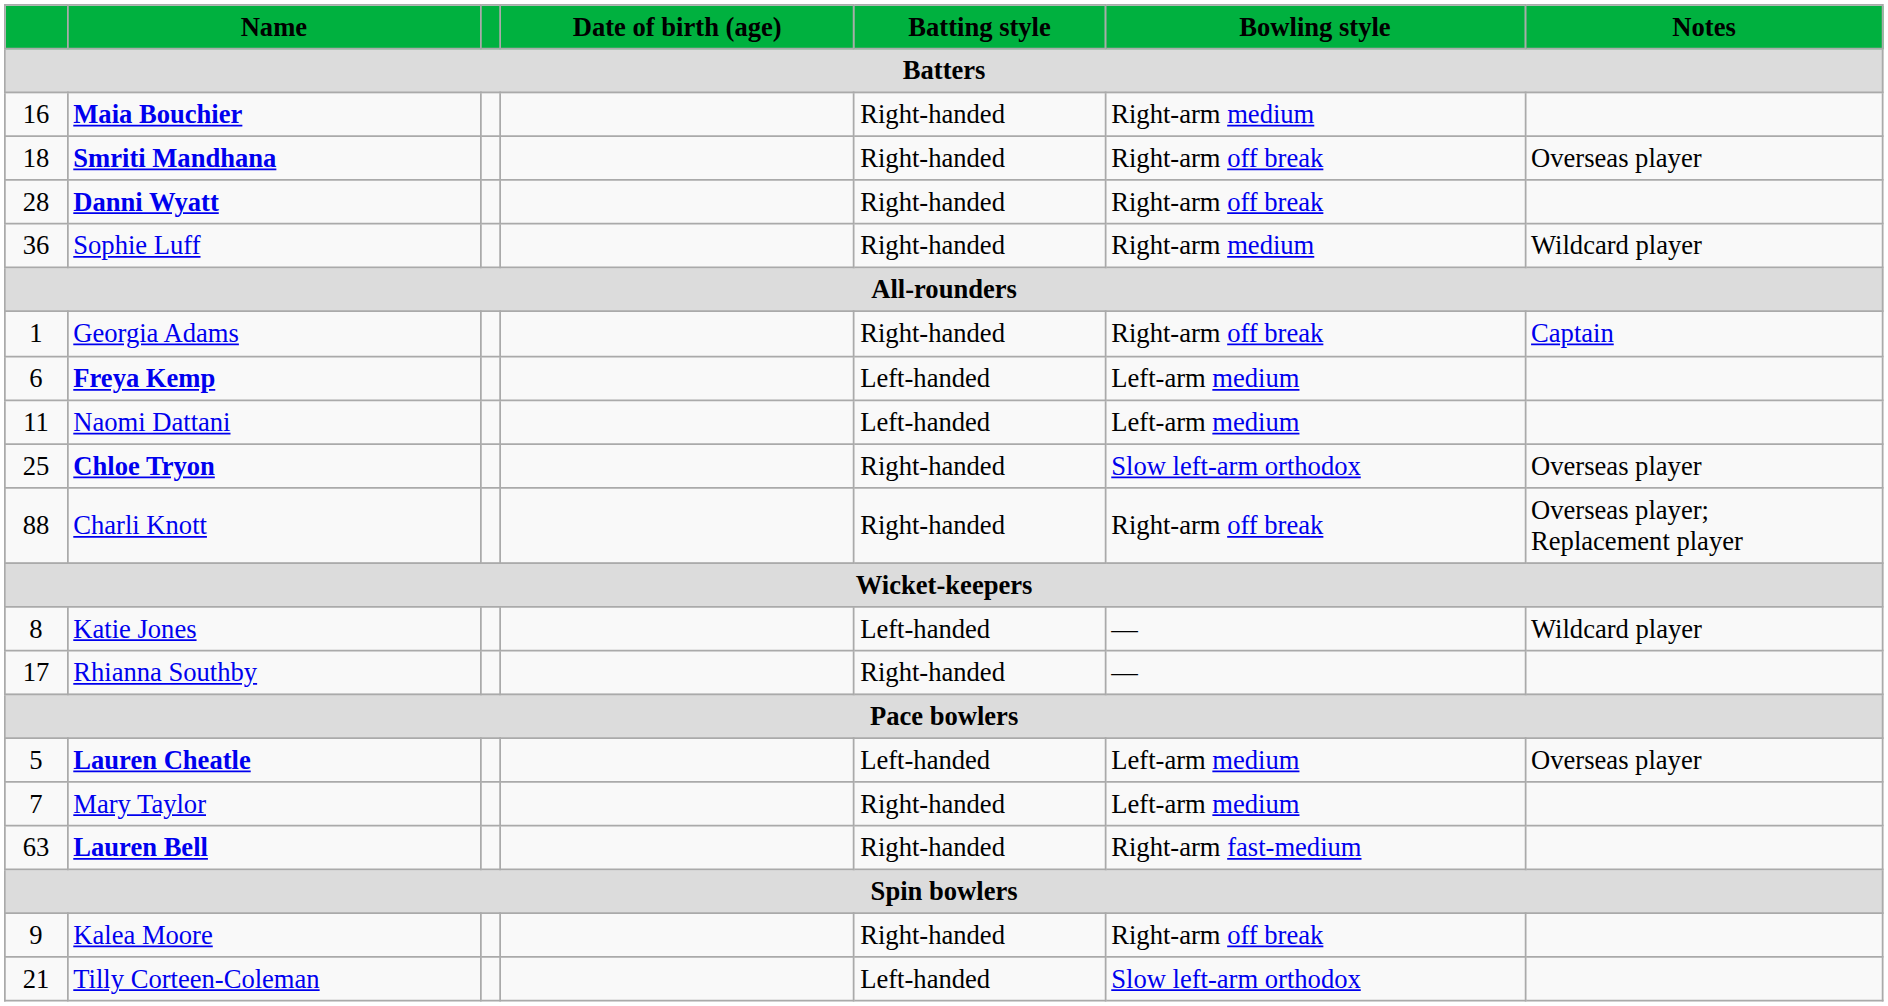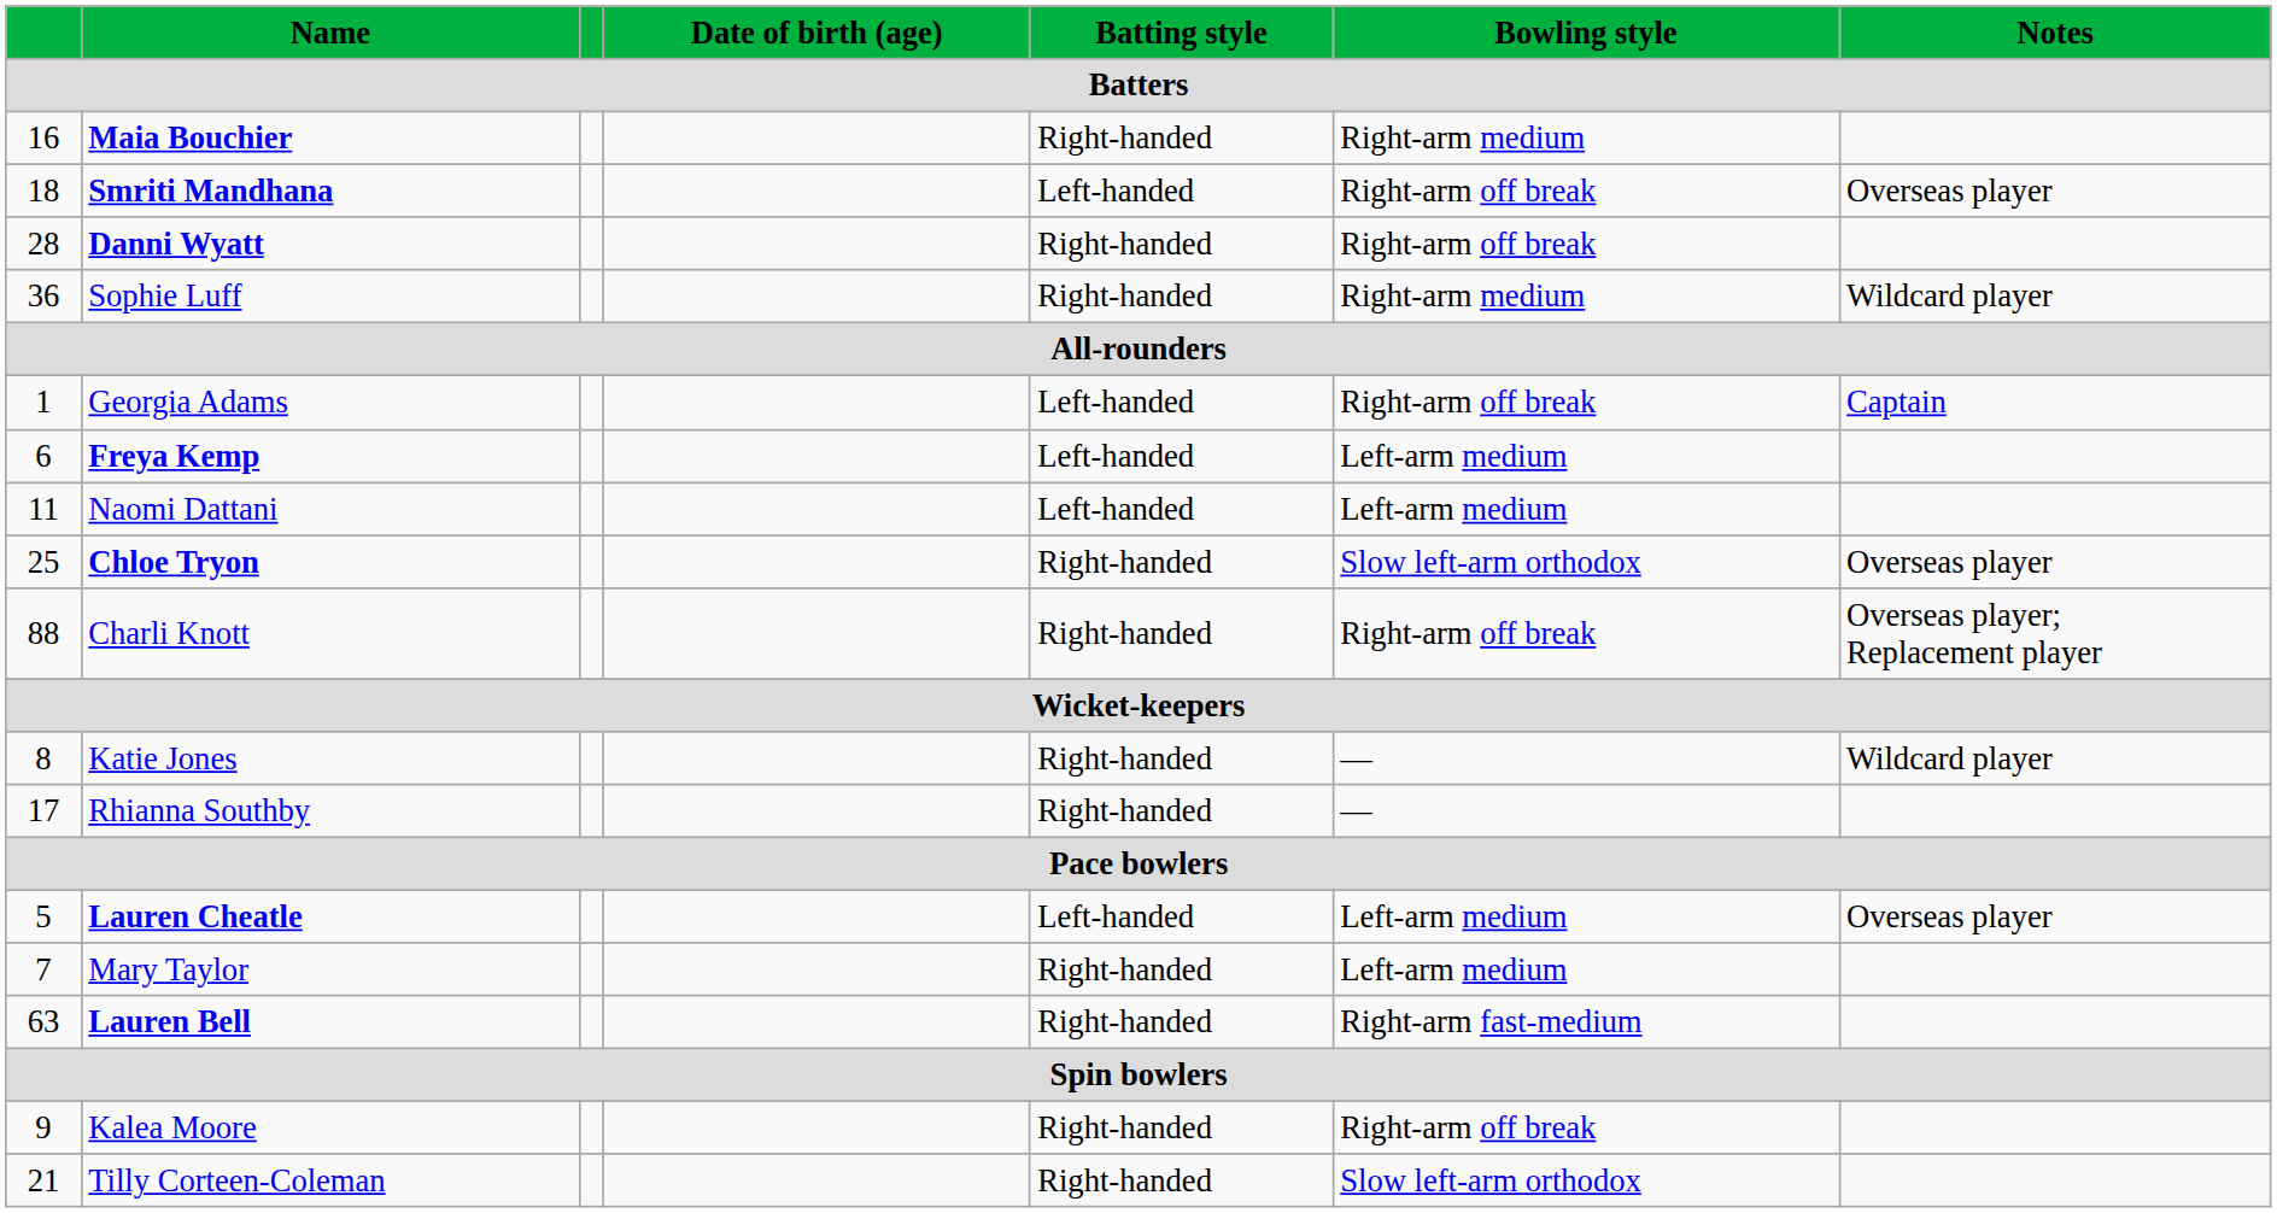Smriti Mandhana | Batting style: Right-handed -> Left-handed
Georgia Adams | Batting style: Right-handed -> Left-handed
Katie Jones | Batting style: Left-handed -> Right-handed
Tilly Corteen-Coleman | Batting style: Left-handed -> Right-handed
